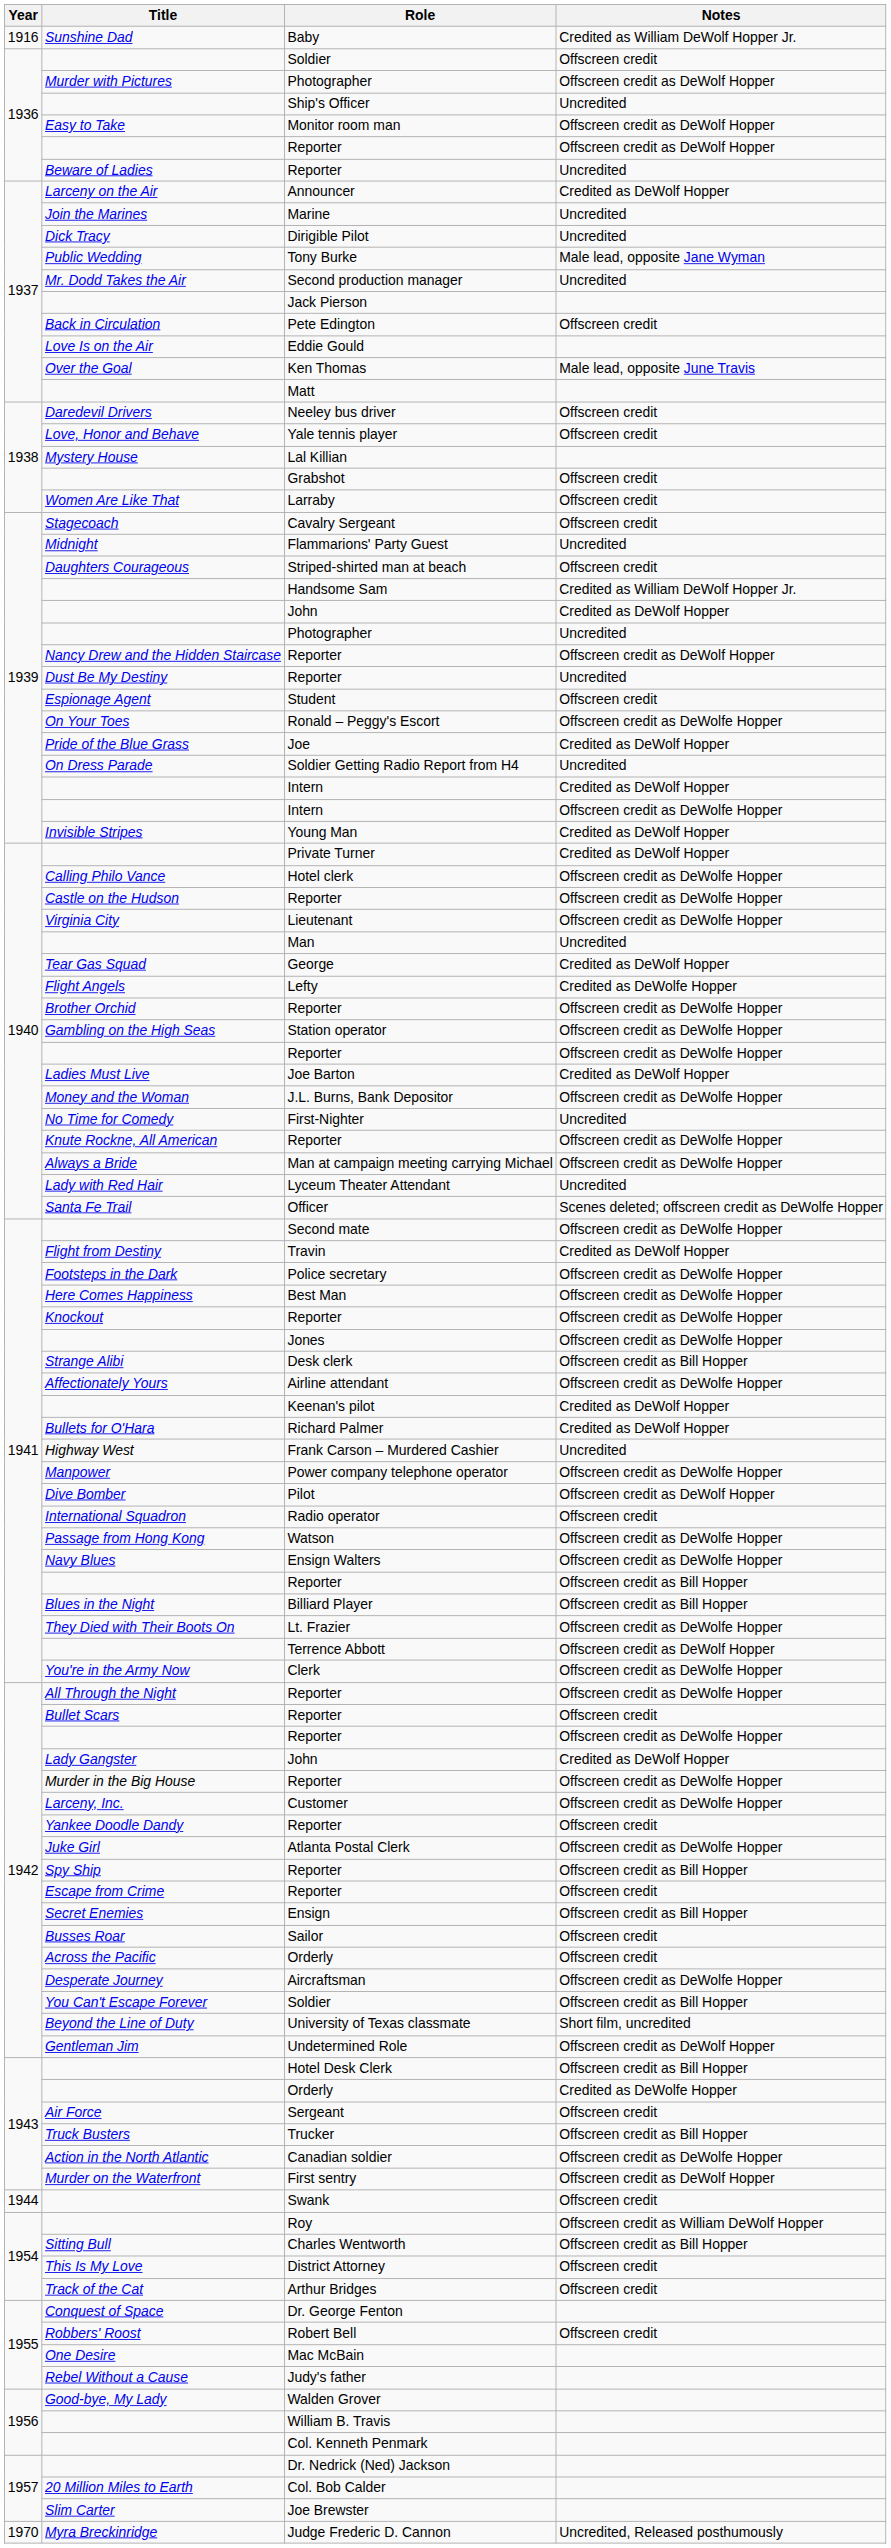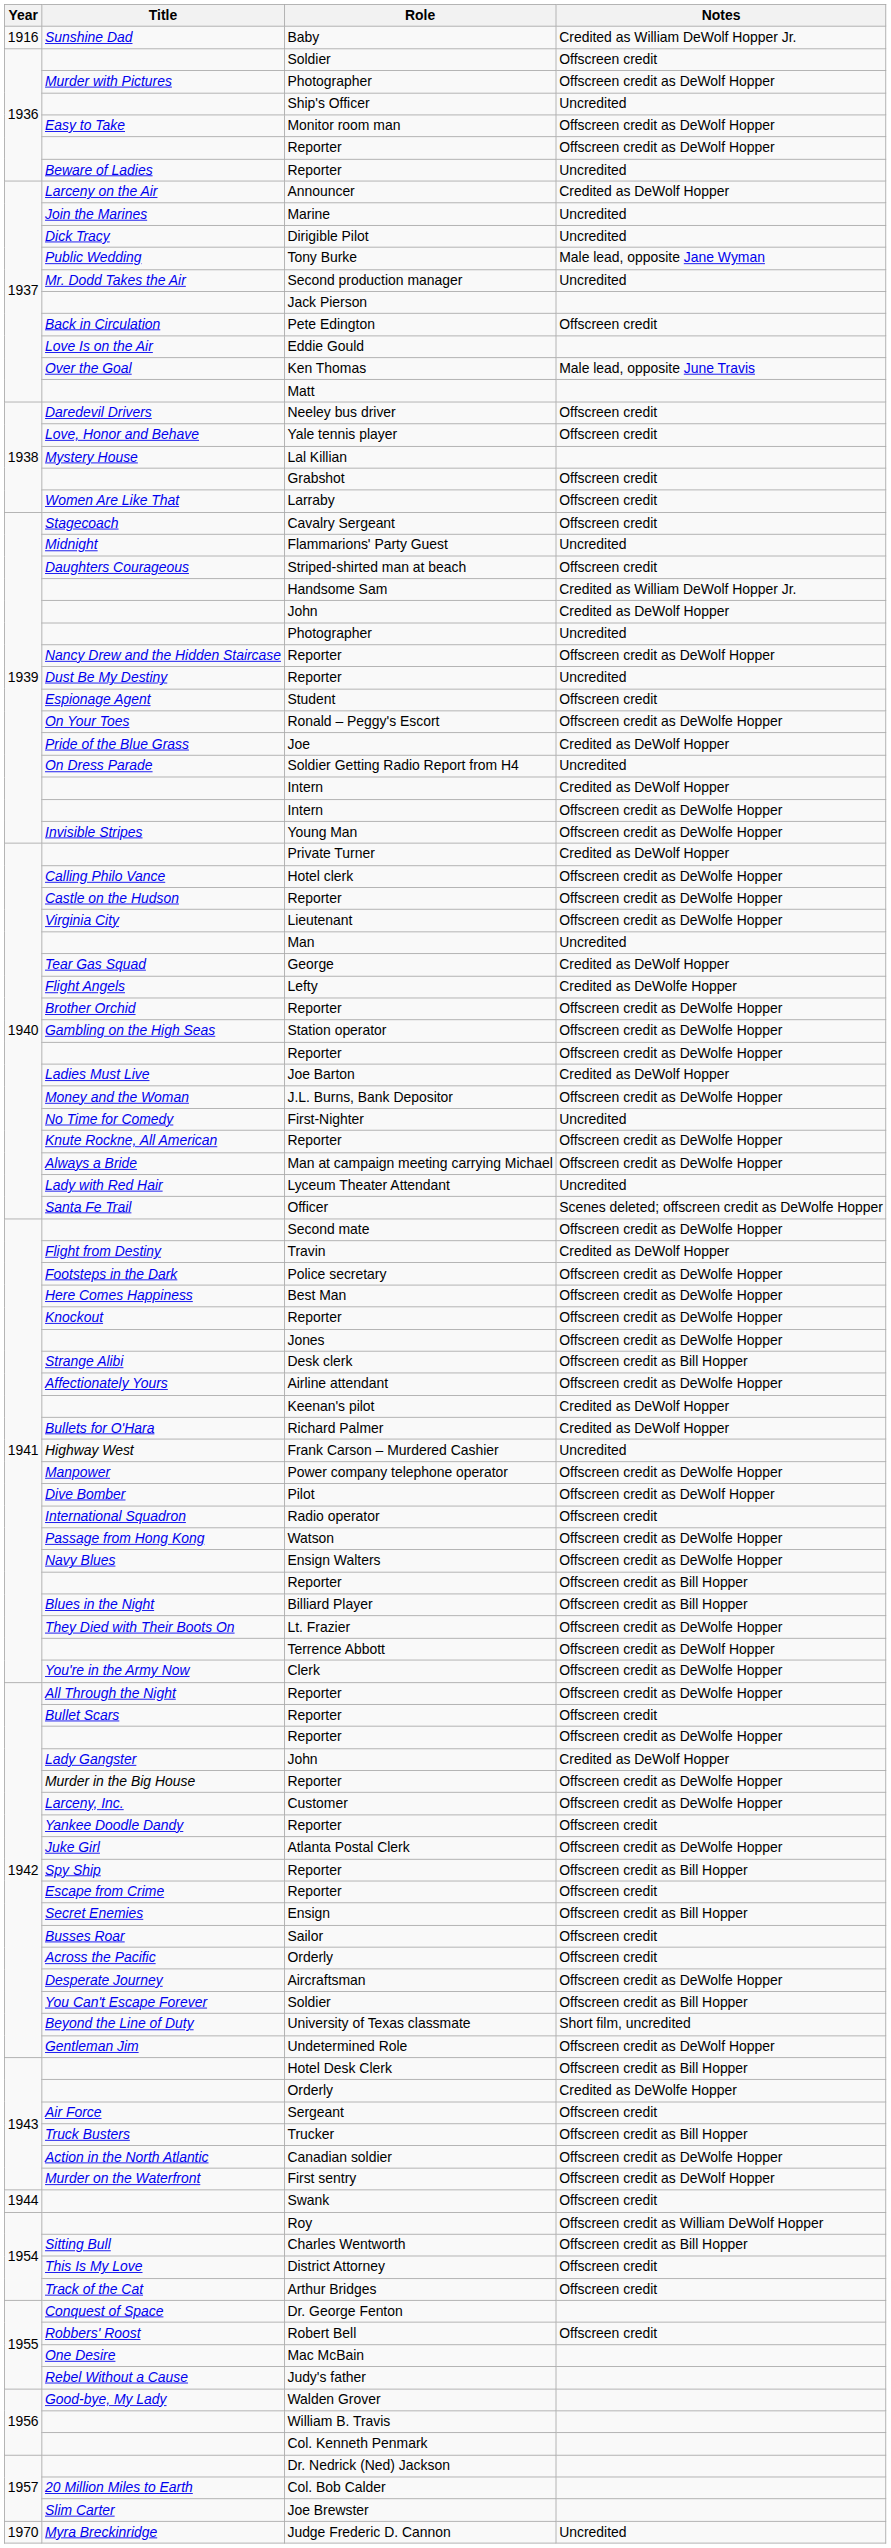Young Man | Notes: Credited as DeWolf Hopper -> Offscreen credit as DeWolfe Hopper
Judge Frederic D. Cannon | Notes: Uncredited, Released posthumously -> Uncredited
